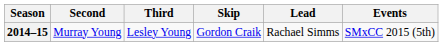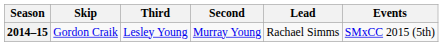columns swapped: Skip <-> Second
